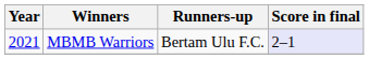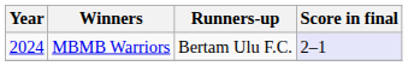MBMB Warriors | Year: 2021 -> 2024
